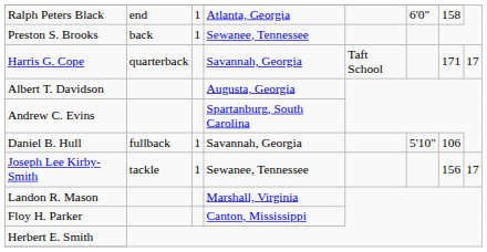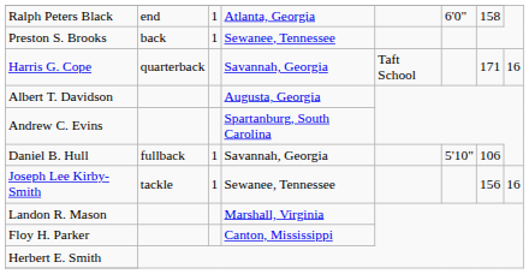Harris G. Cope | column 8: 17 -> 16
Joseph Lee Kirby-Smith | column 8: 17 -> 16
